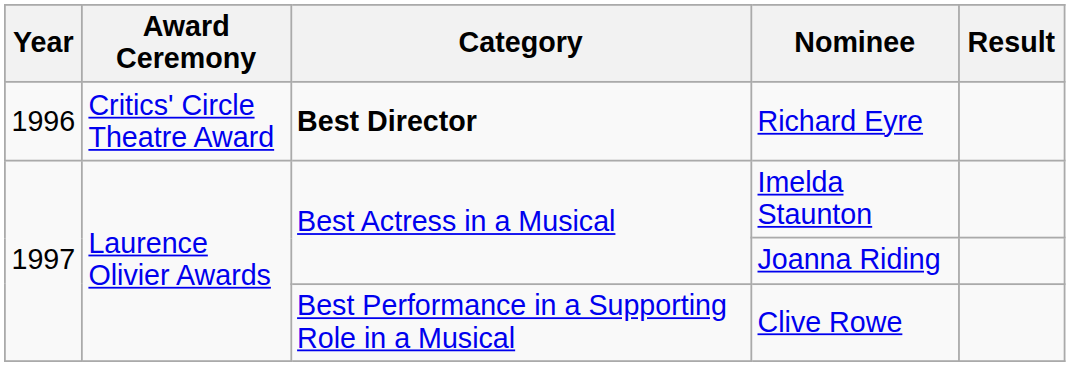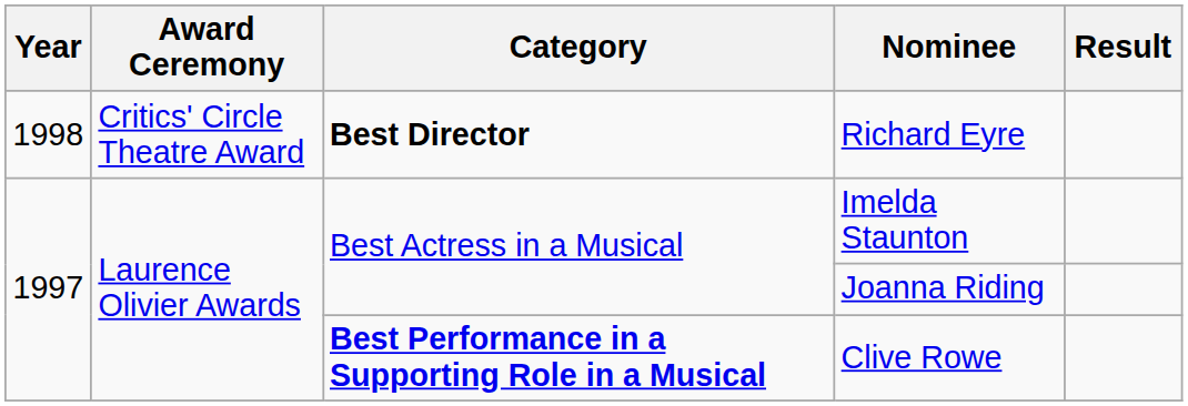Richard Eyre | Year: 1996 -> 1998
Clive Rowe | Category: normal -> bold
